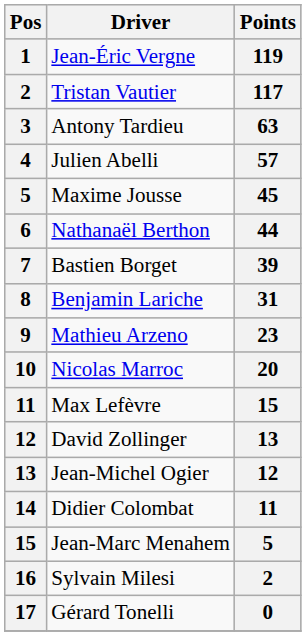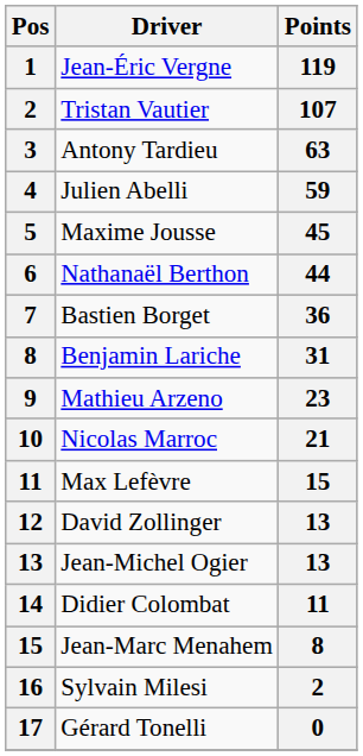Tristan Vautier | Points: 117 -> 107
Julien Abelli | Points: 57 -> 59
Bastien Borget | Points: 39 -> 36
Nicolas Marroc | Points: 20 -> 21
Jean-Michel Ogier | Points: 12 -> 13
Jean-Marc Menahem | Points: 5 -> 8
